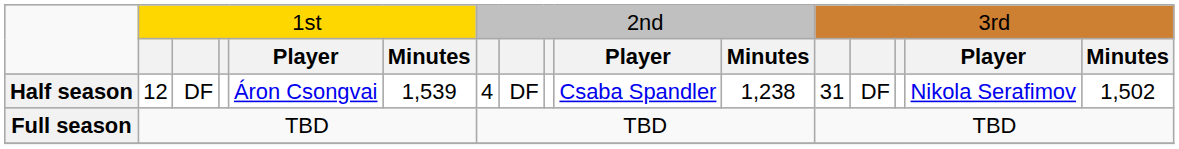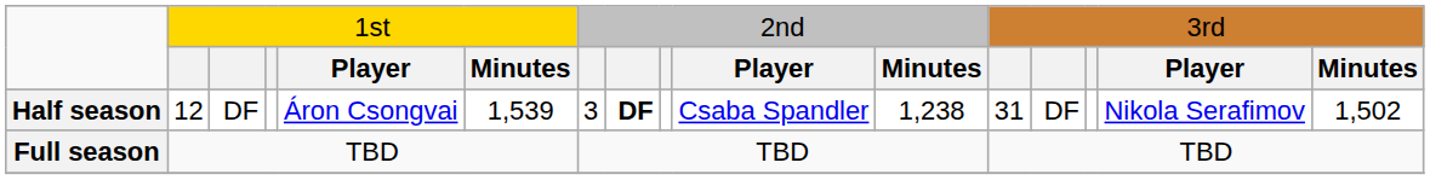Half season | column 7: 4 -> 3
Half season | column 8: normal -> bold
